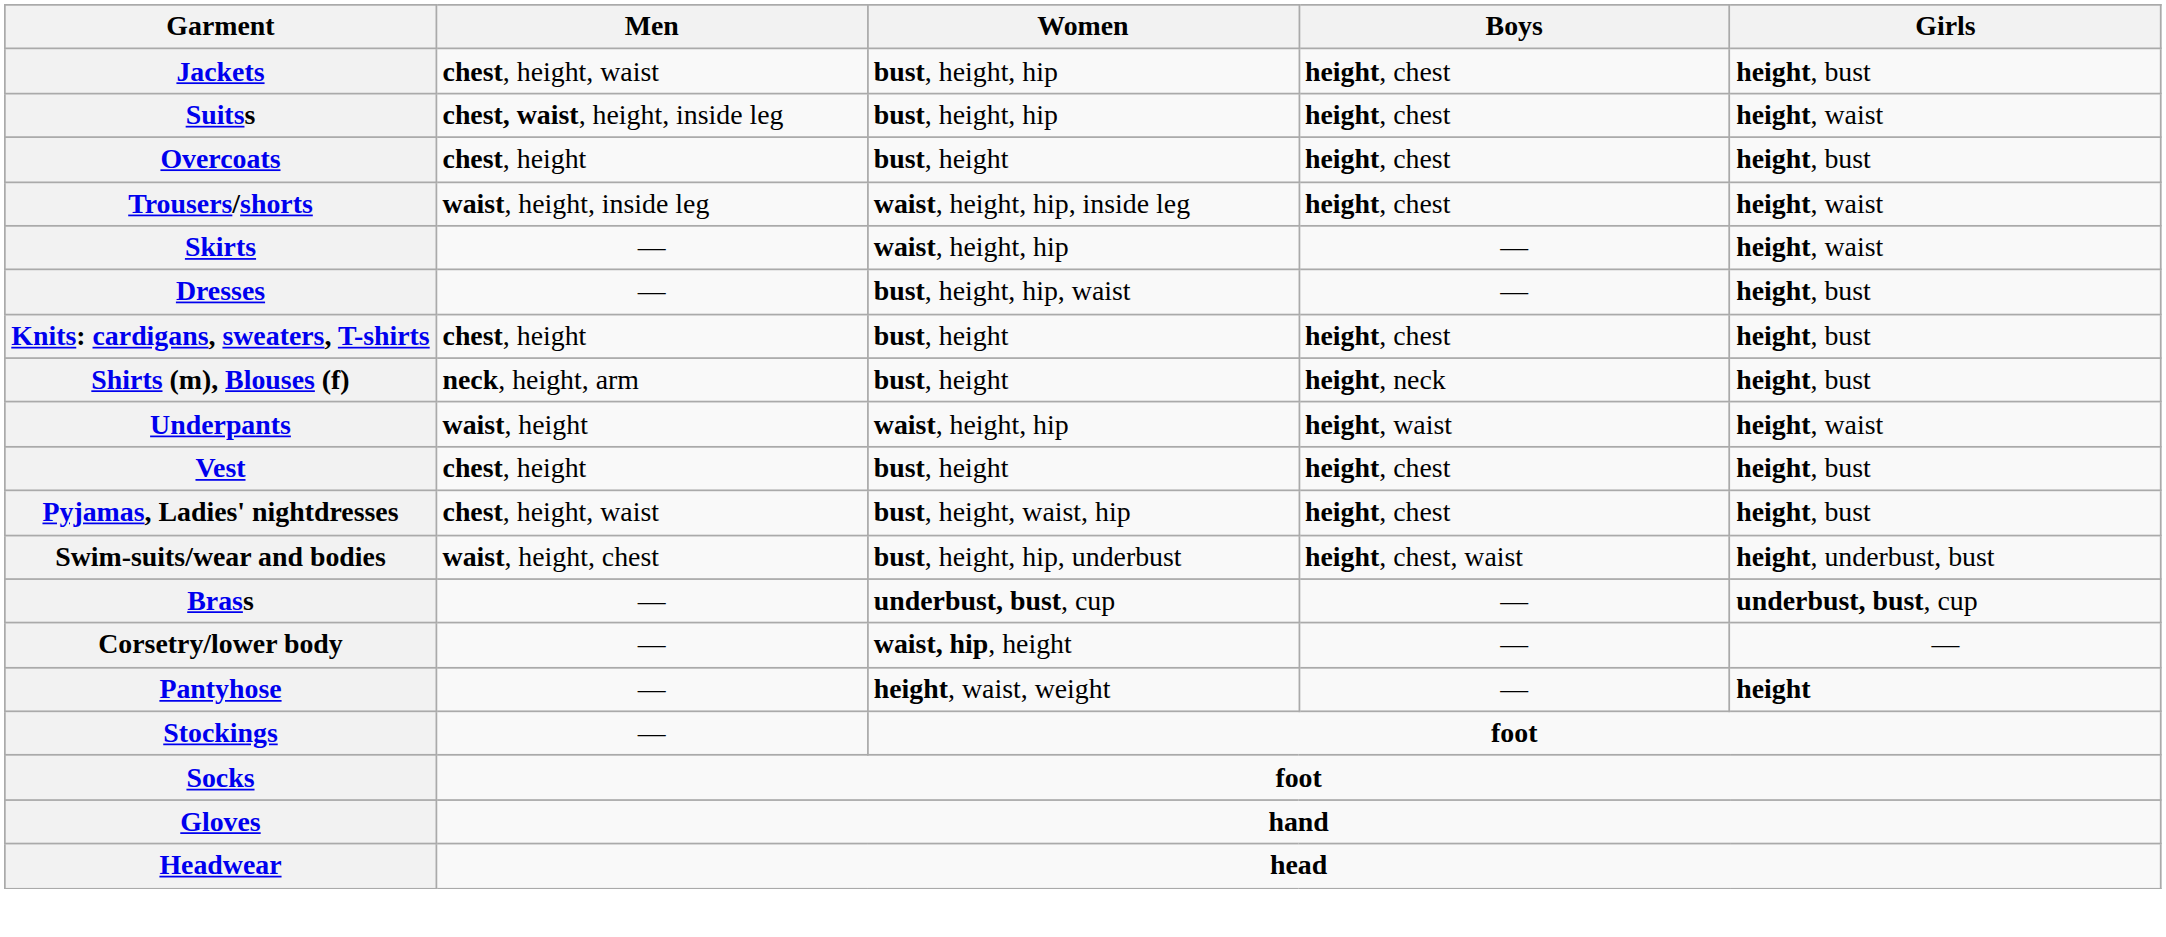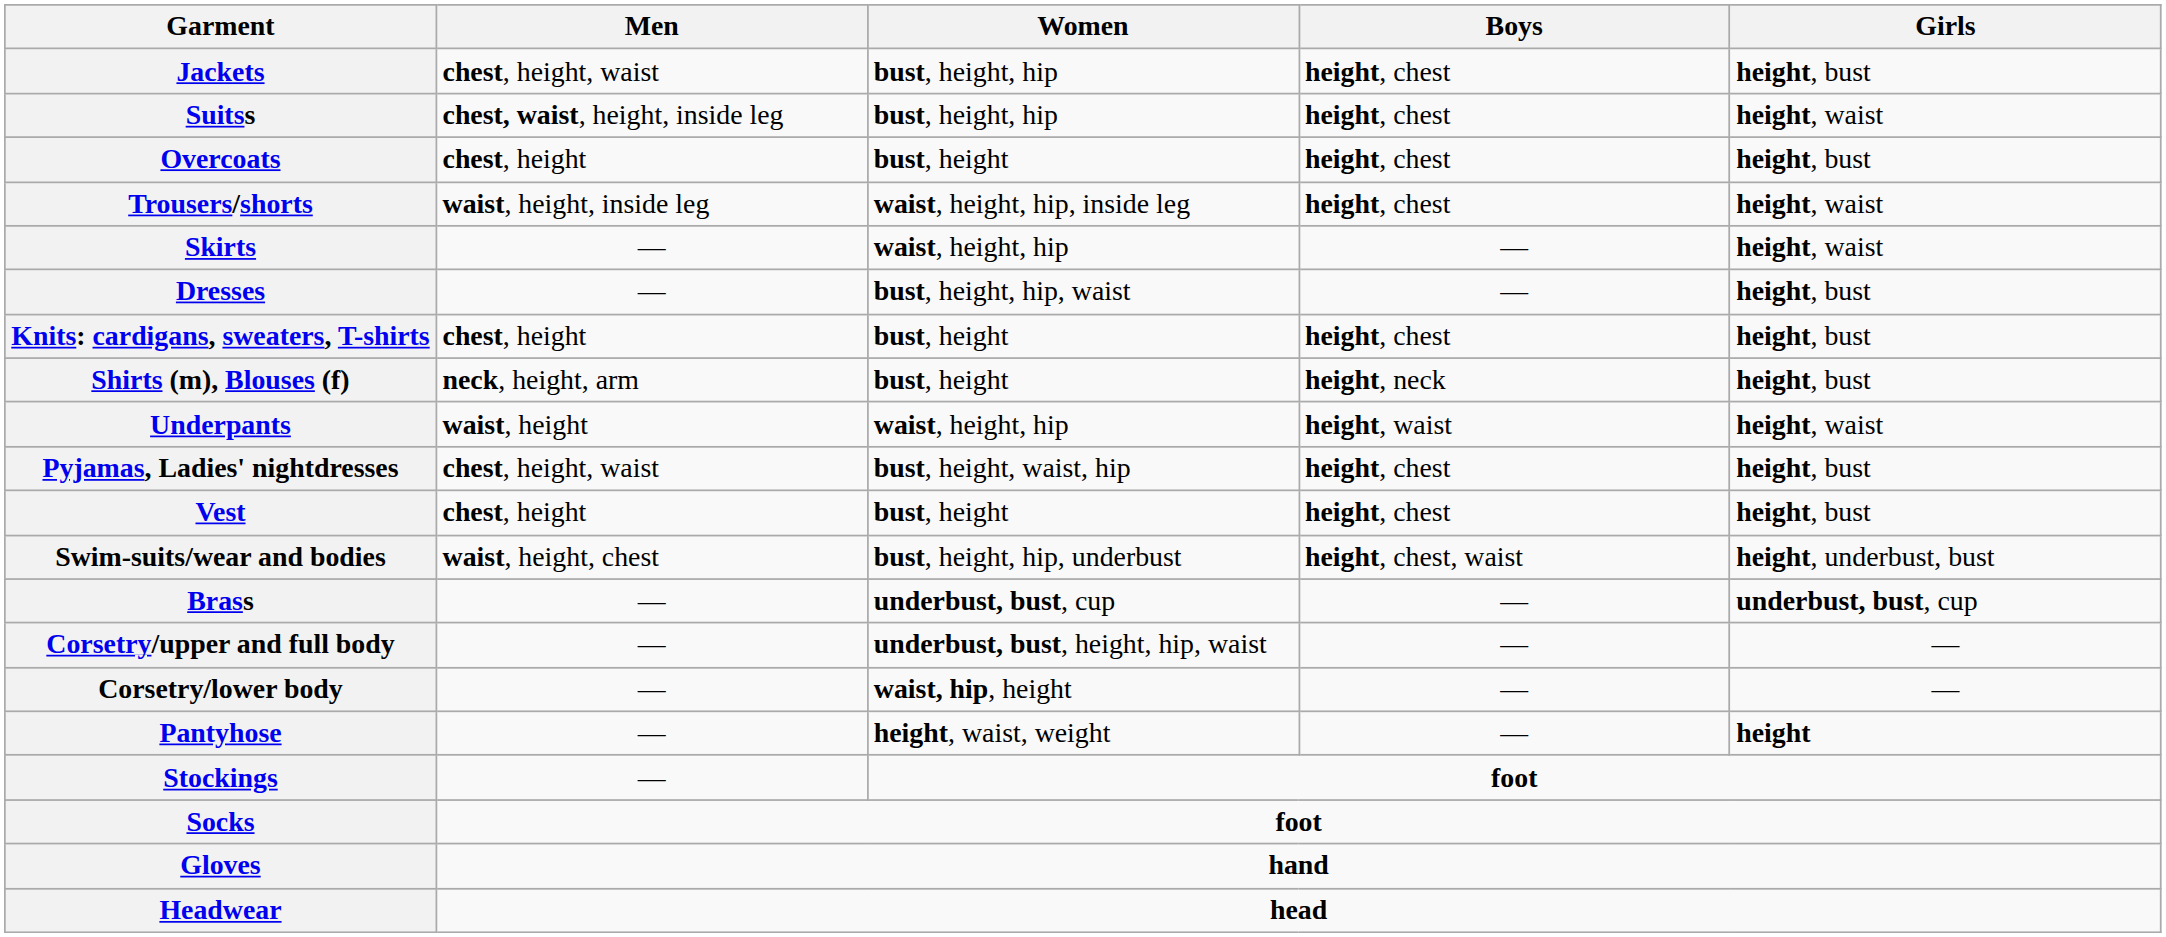rows swapped: Vest <-> Pyjamas, Ladies' nightdresses
+ row: Corsetry/upper and full body | — | underbust, bust, height, hip, waist | — | —
